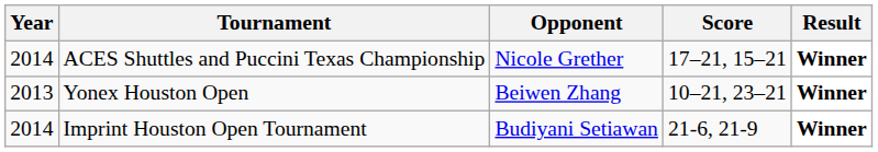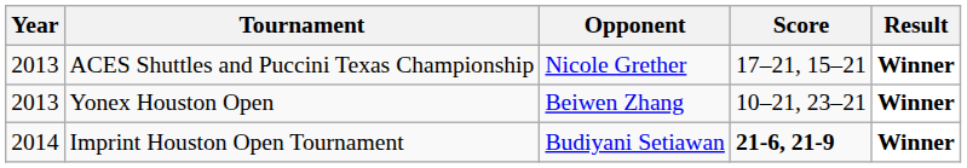ACES Shuttles and Puccini Texas Championship | Year: 2014 -> 2013
Imprint Houston Open Tournament | Score: normal -> bold
